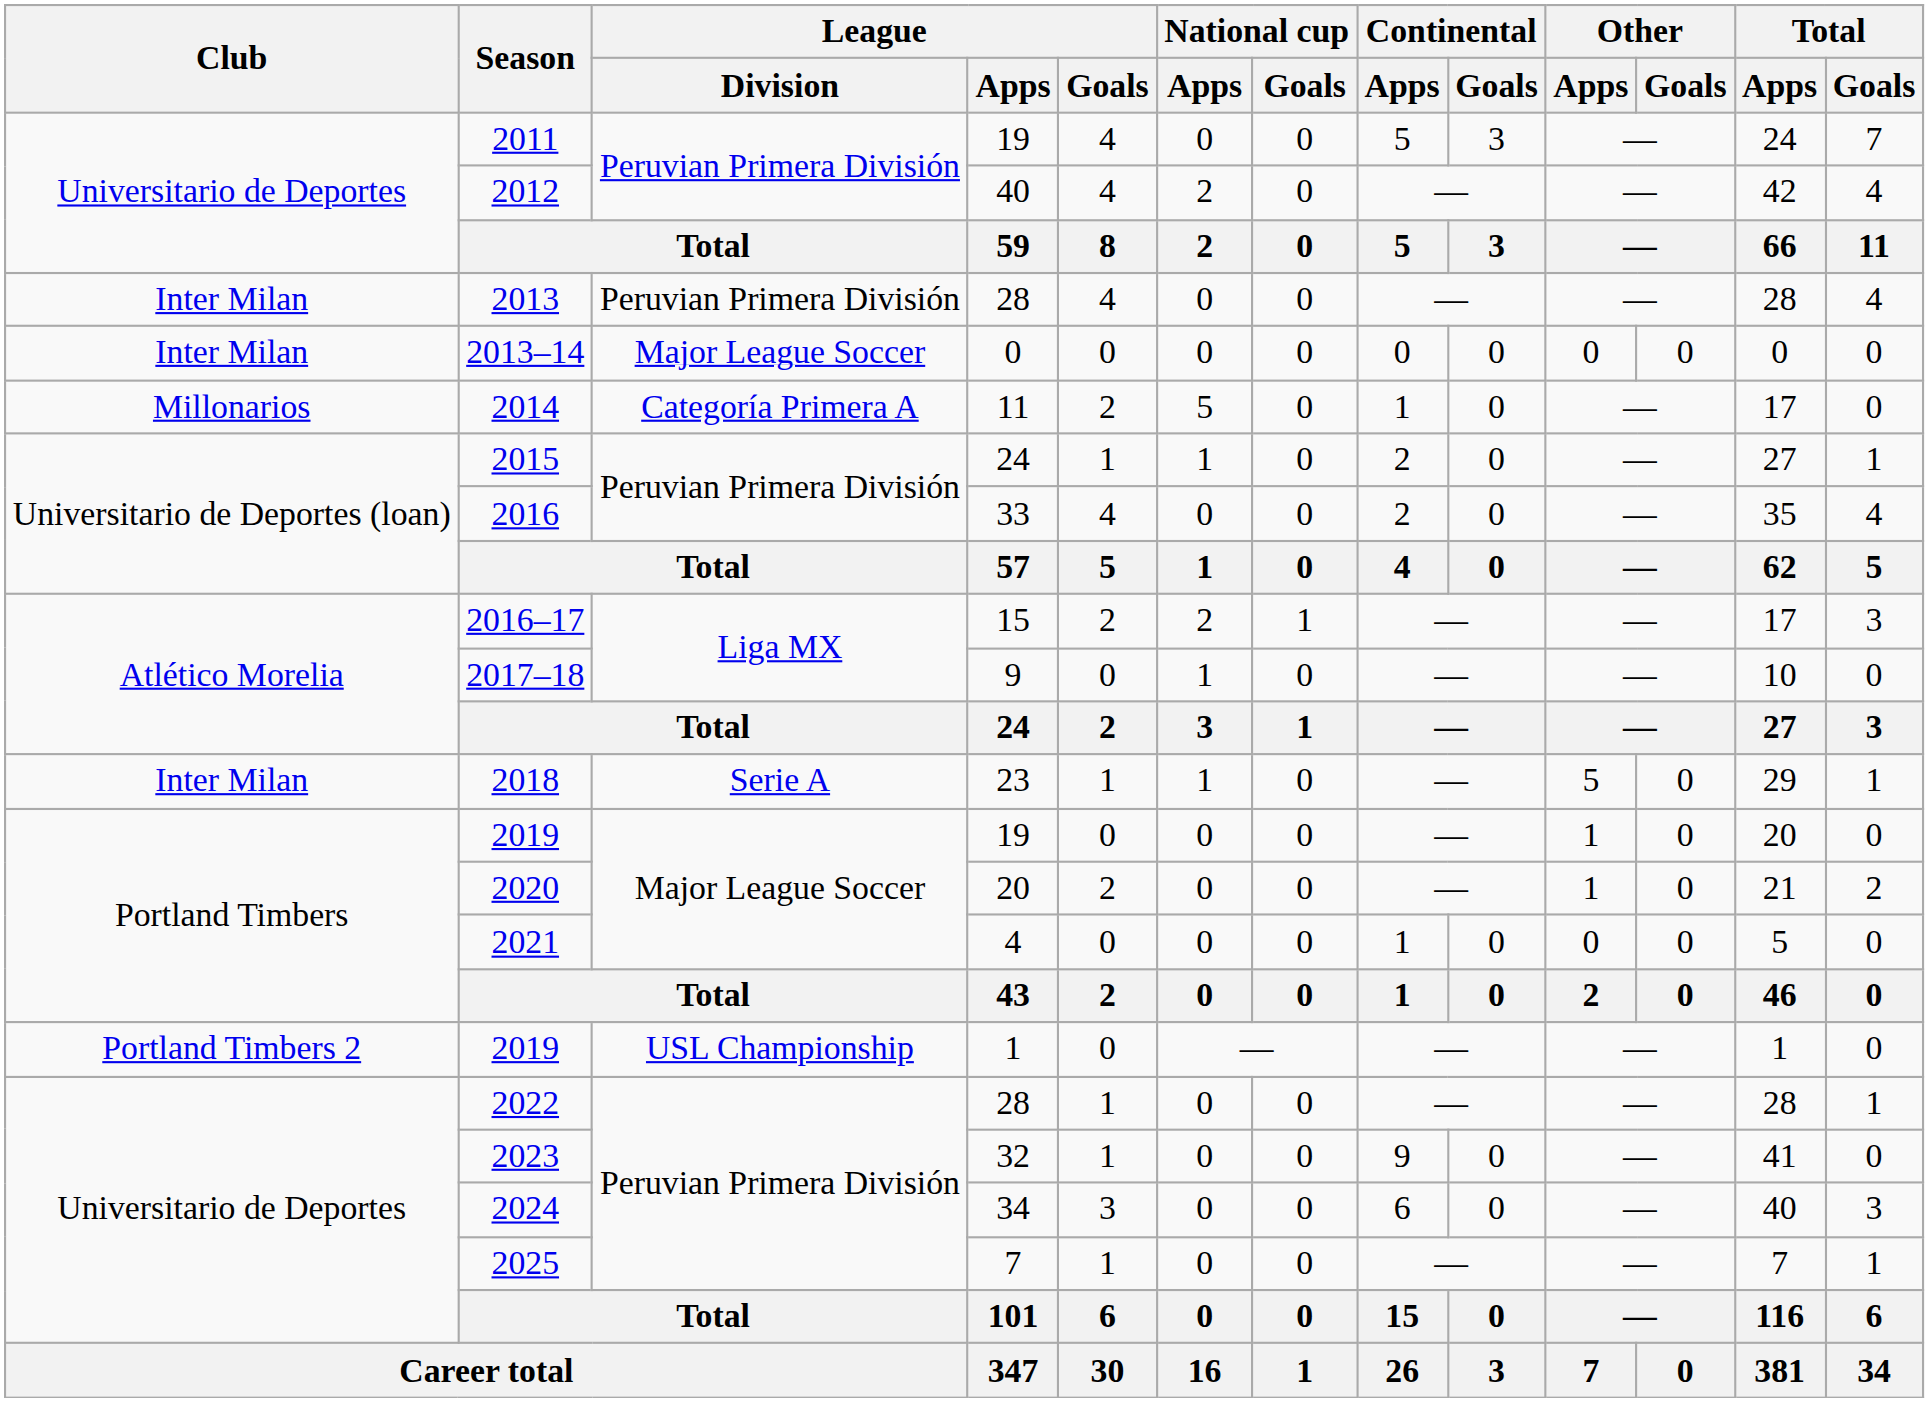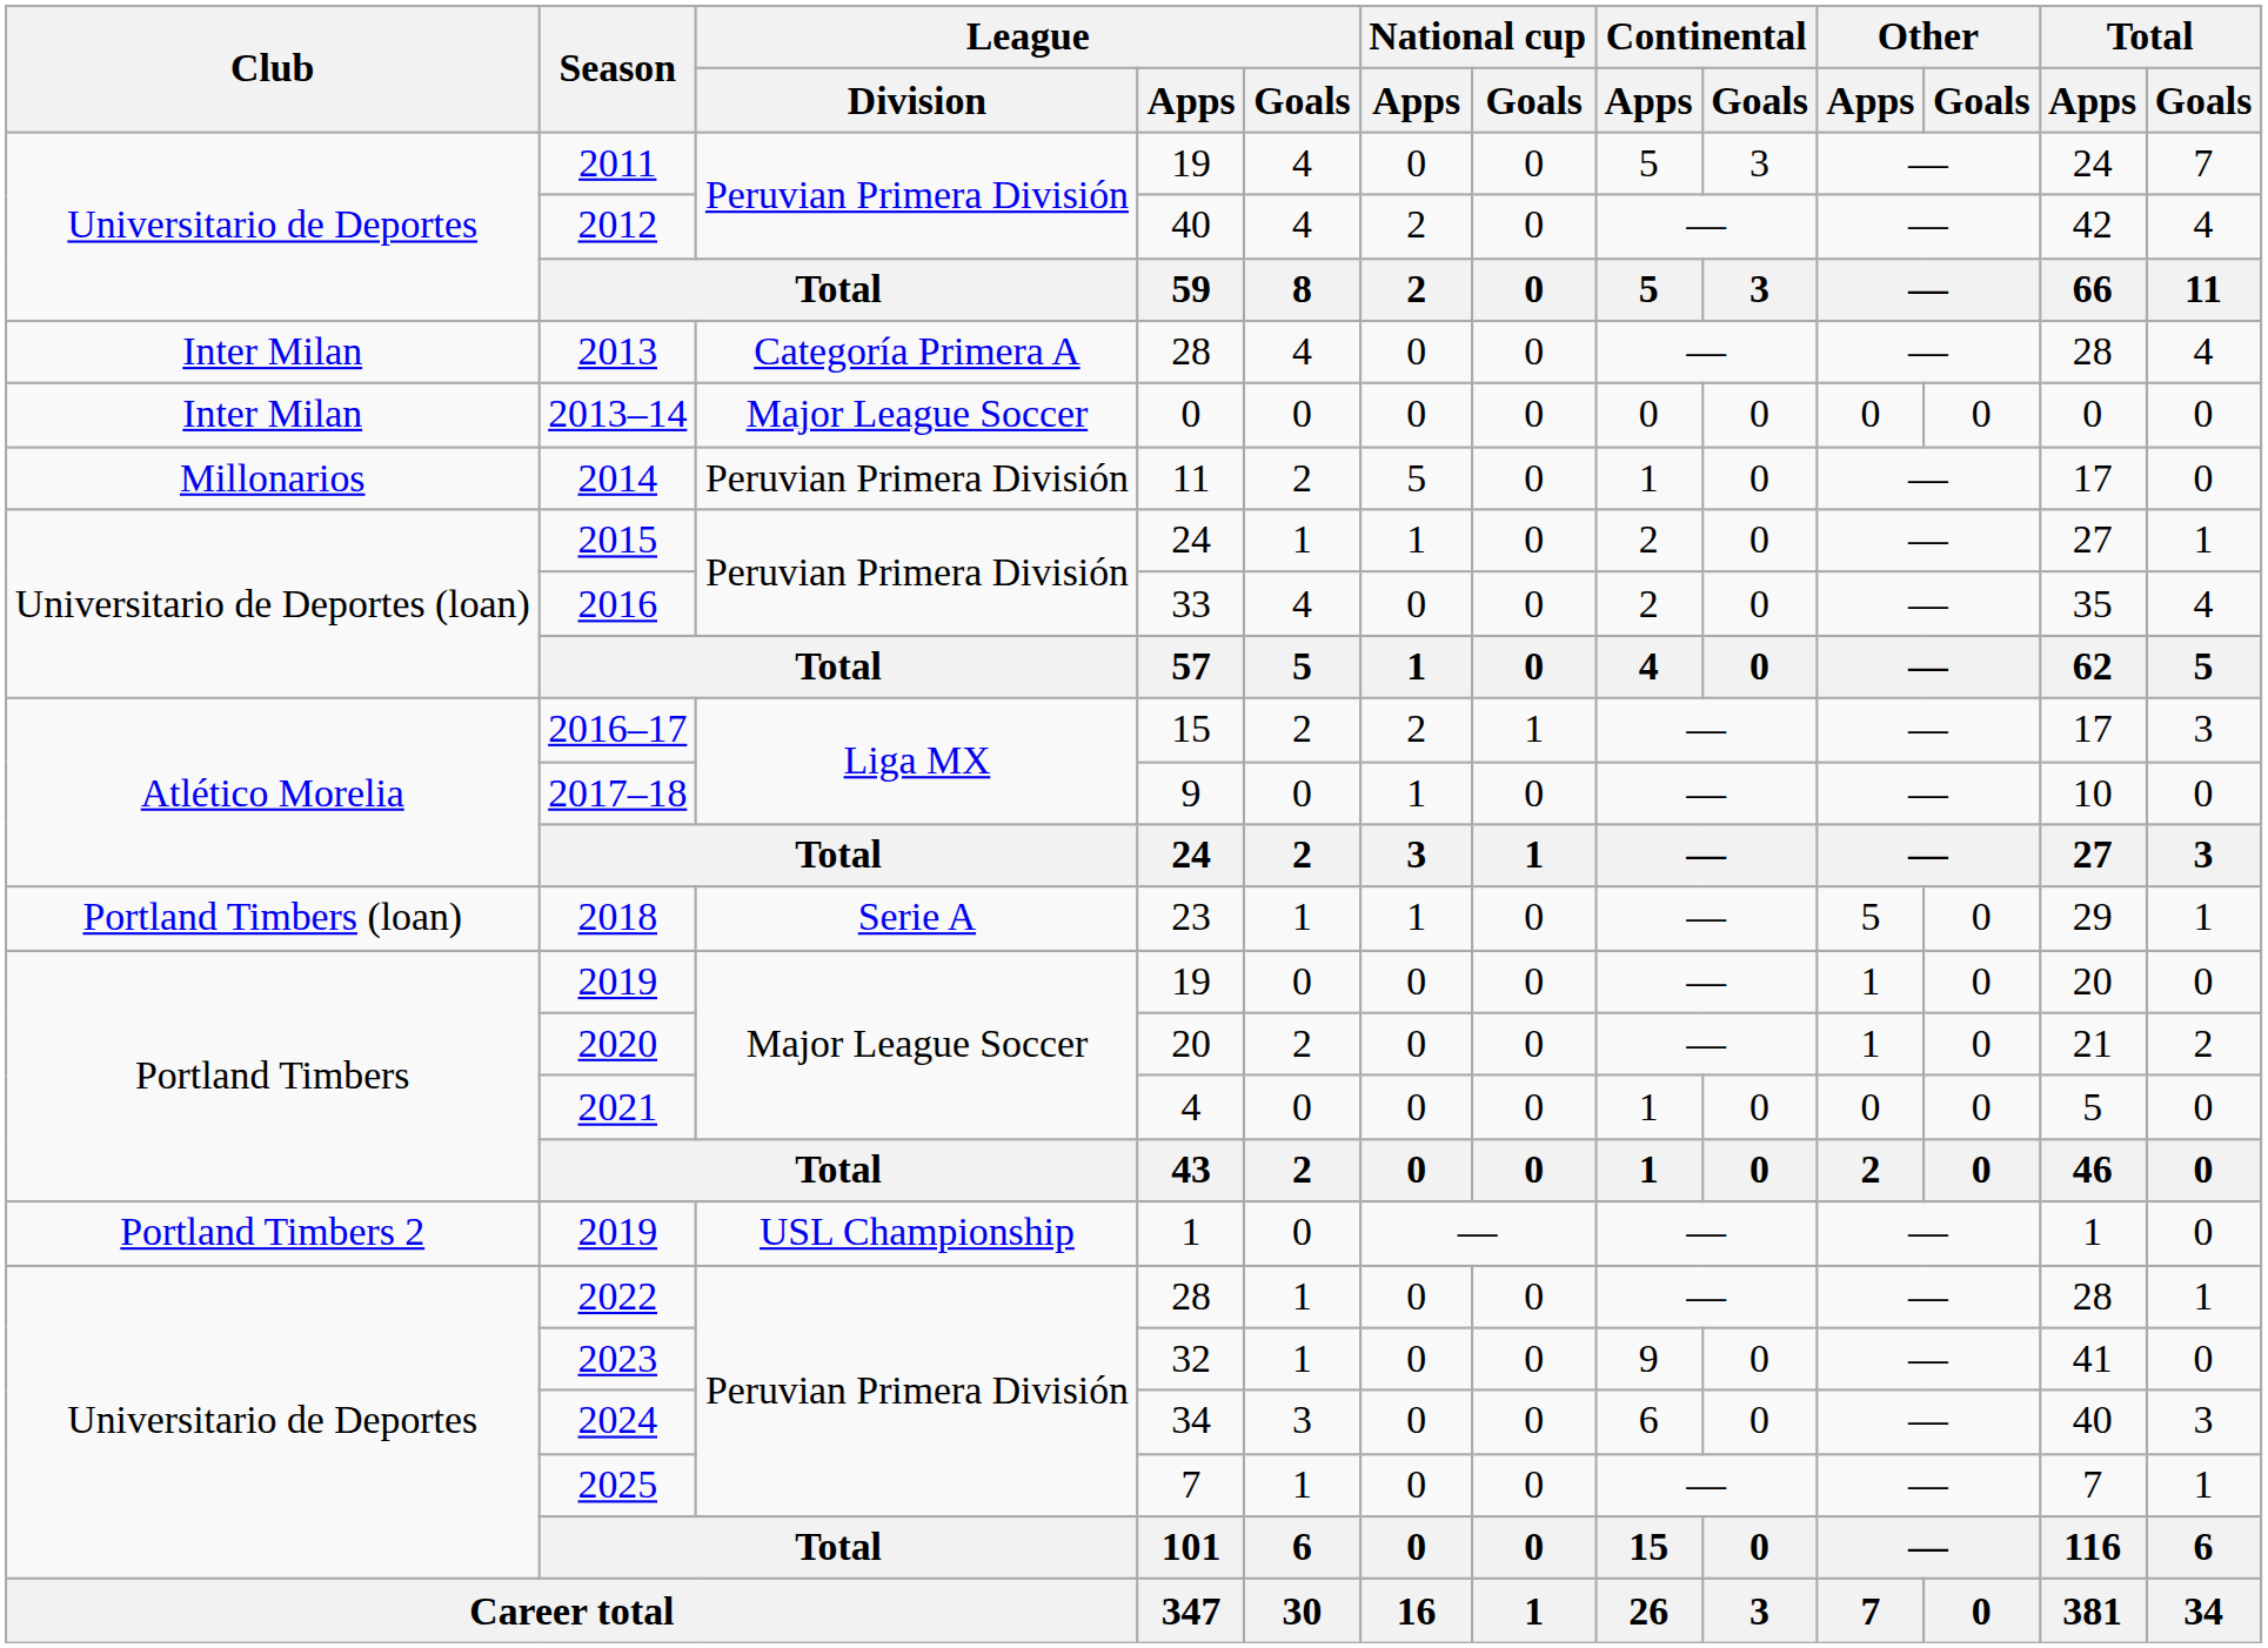2013 | League / Division: Peruvian Primera División -> Categoría Primera A
2014 | League / Division: Categoría Primera A -> Peruvian Primera División
2018 | Club: Inter Milan -> Portland Timbers (loan)
